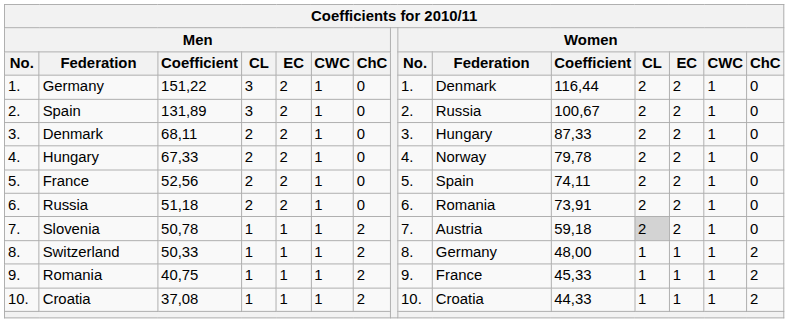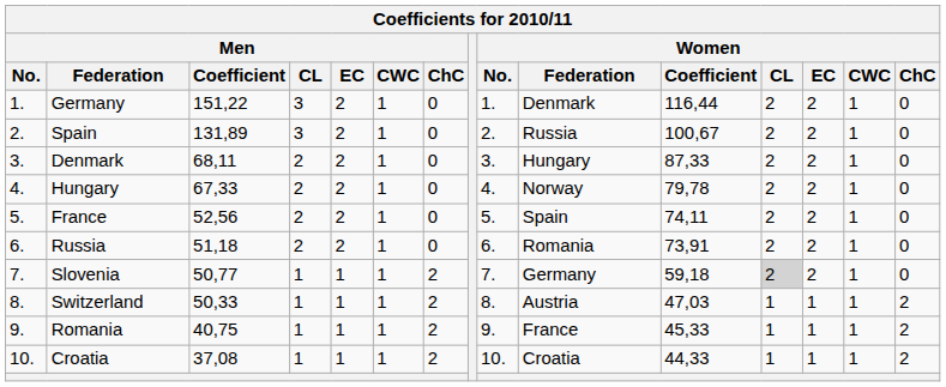Slovenia | Men / Coefficient: 50,78 -> 50,77
Slovenia | Women / Federation: Austria -> Germany
Switzerland | Women / Federation: Germany -> Austria
Switzerland | Women / Coefficient: 48,00 -> 47,03
